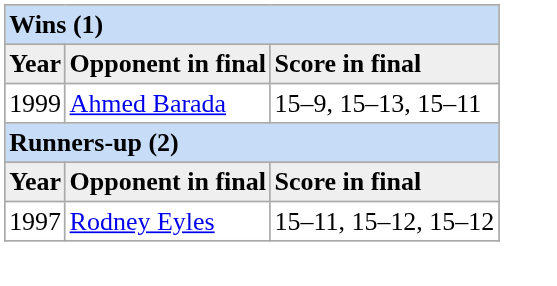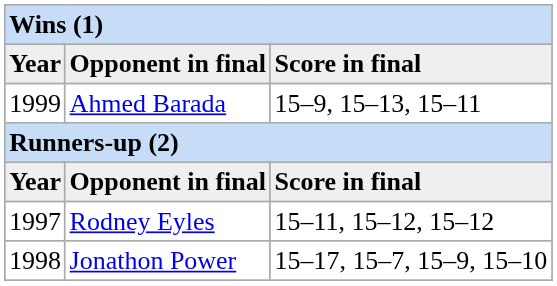+ row: 1998 | Jonathon Power | 15–17, 15–7, 15–9, 15–10
